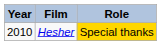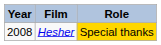Hesher | Year: 2010 -> 2008
